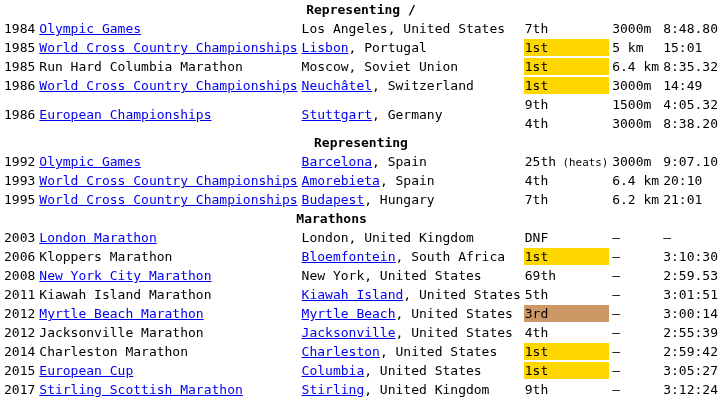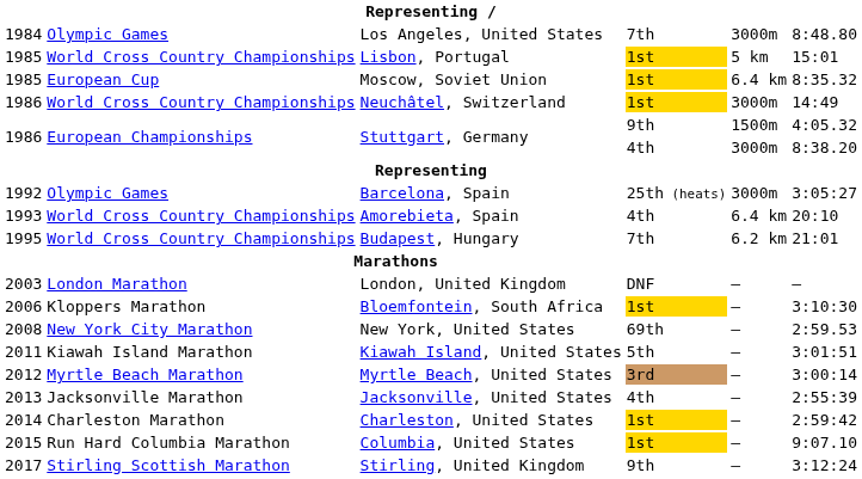Moscow, Soviet Union | column 2: Run Hard Columbia Marathon -> European Cup
Barcelona, Spain | column 6: 9:07.10 -> 3:05:27
Jacksonville, United States | column 1: 2012 -> 2013
Columbia, United States | column 2: European Cup -> Run Hard Columbia Marathon
Columbia, United States | column 6: 3:05:27 -> 9:07.10
